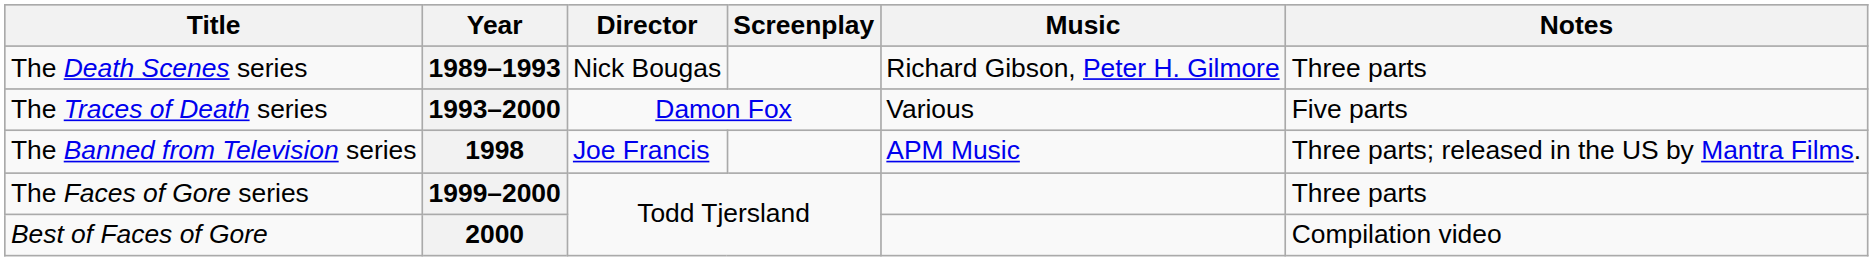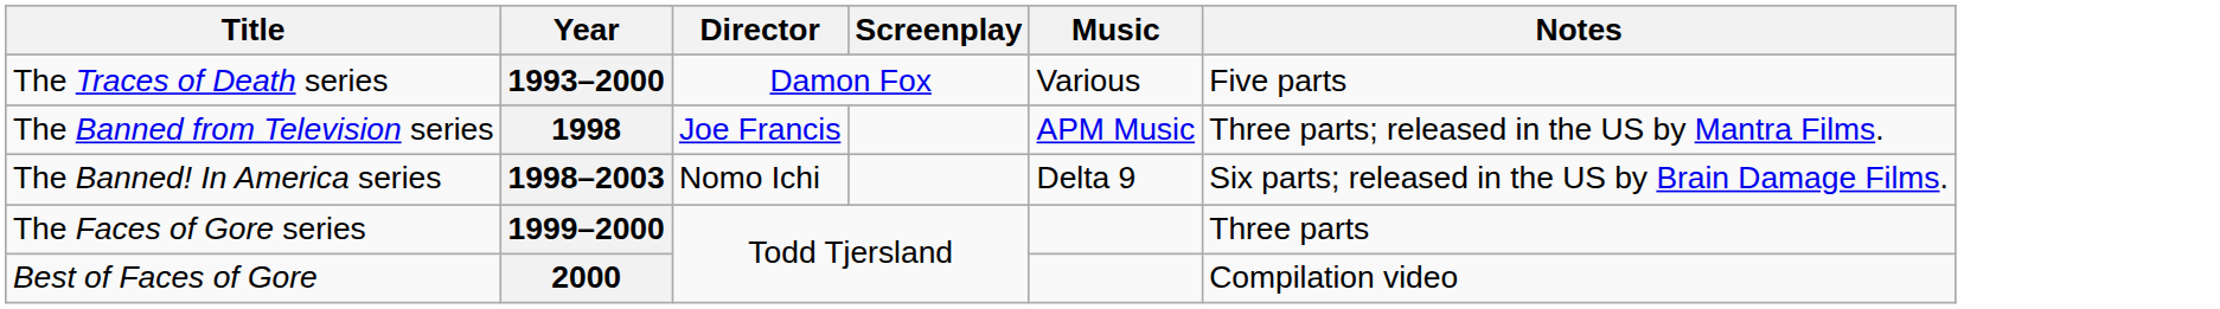- row: The Death Scenes series | 1989–1993 | Nick Bougas | Richard Gibson, Peter H. Gilmore | Three parts
+ row: The Banned! In America series | 1998–2003 | Nomo Ichi | Delta 9 | Six parts; released in the US by Brain Damage Films.
